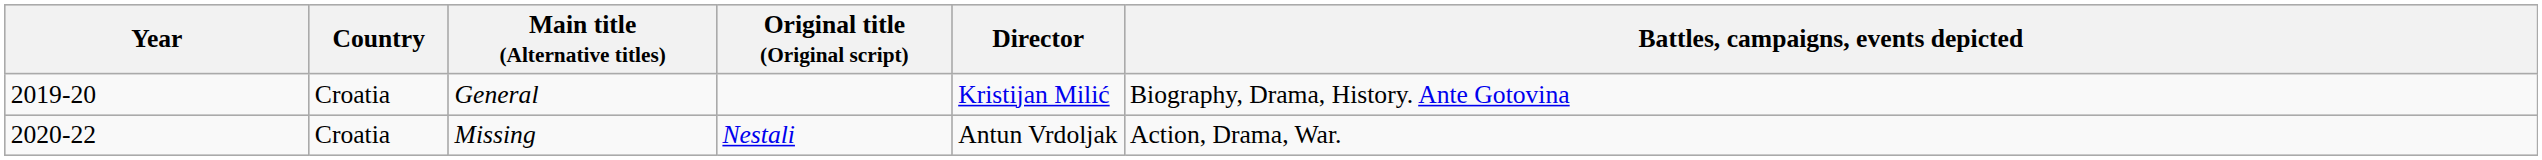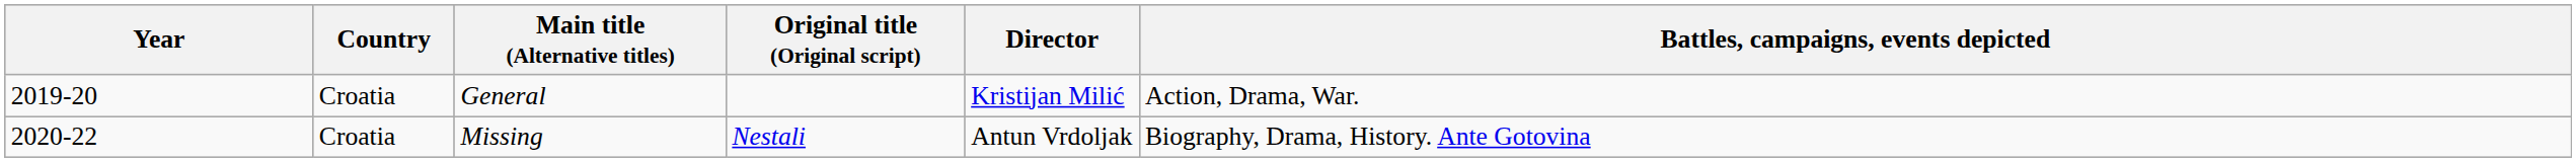General | Battles, campaigns, events depicted: Biography, Drama, History. Ante Gotovina -> Action, Drama, War.
Missing | Battles, campaigns, events depicted: Action, Drama, War. -> Biography, Drama, History. Ante Gotovina
